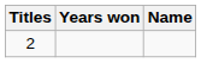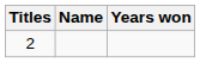columns swapped: Name <-> Years won
